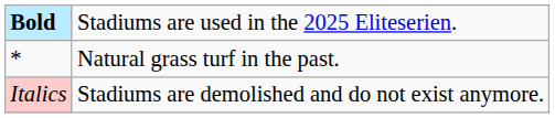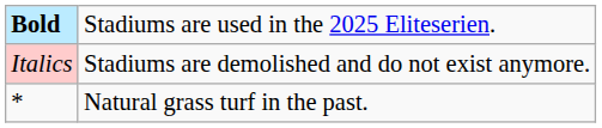rows swapped: Italics <-> *
